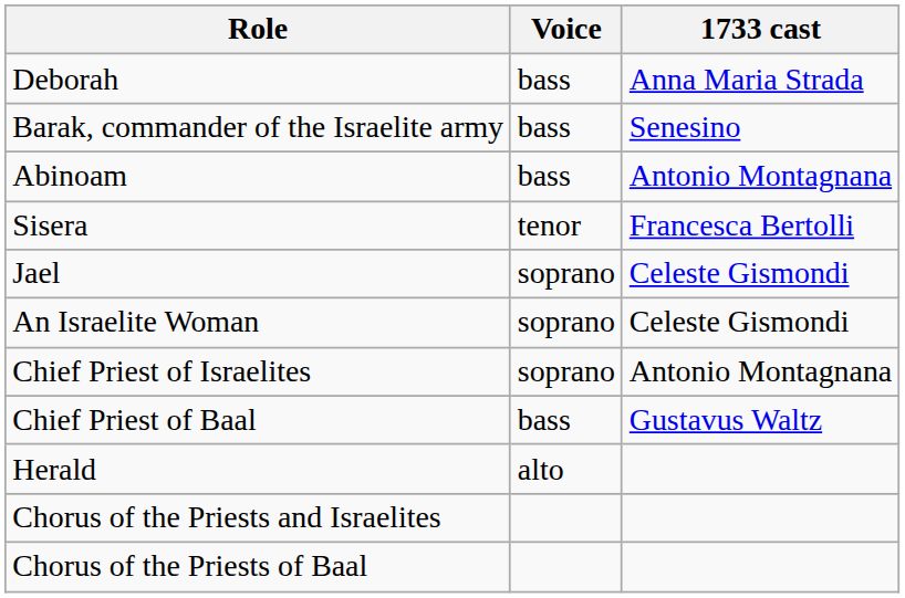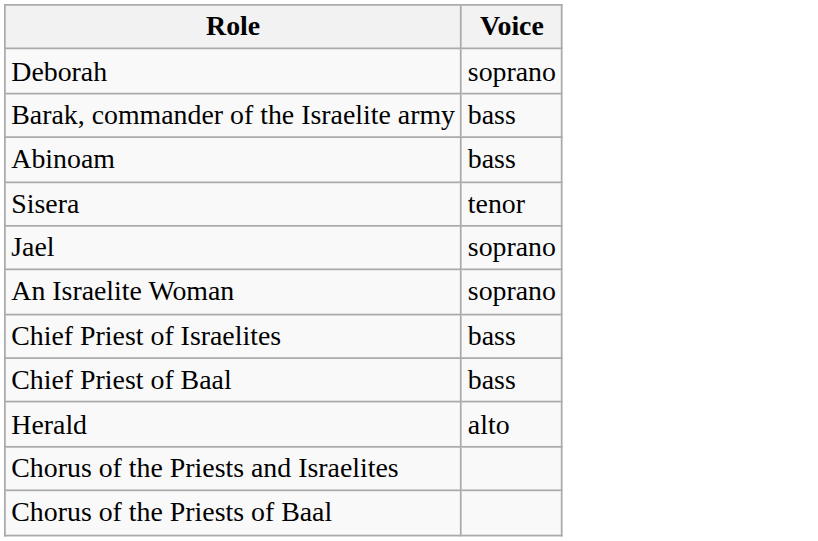- column: 1733 cast | Anna Maria Strada | Senesino | Antonio Montagnana | Francesca Bertolli | Celeste Gismondi | Celeste Gismondi | Antonio Montagnana | Gustavus Waltz
Deborah | Voice: bass -> soprano
Chief Priest of Israelites | Voice: soprano -> bass
